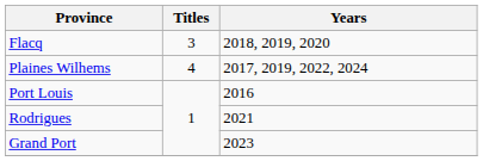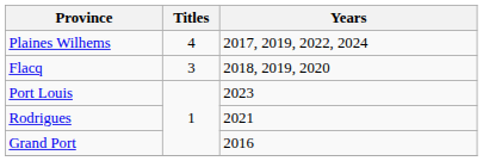rows swapped: Plaines Wilhems <-> Flacq
Port Louis | Years: 2016 -> 2023
Grand Port | Years: 2023 -> 2016
